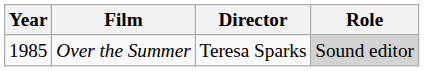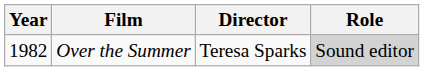Over the Summer | Year: 1985 -> 1982
